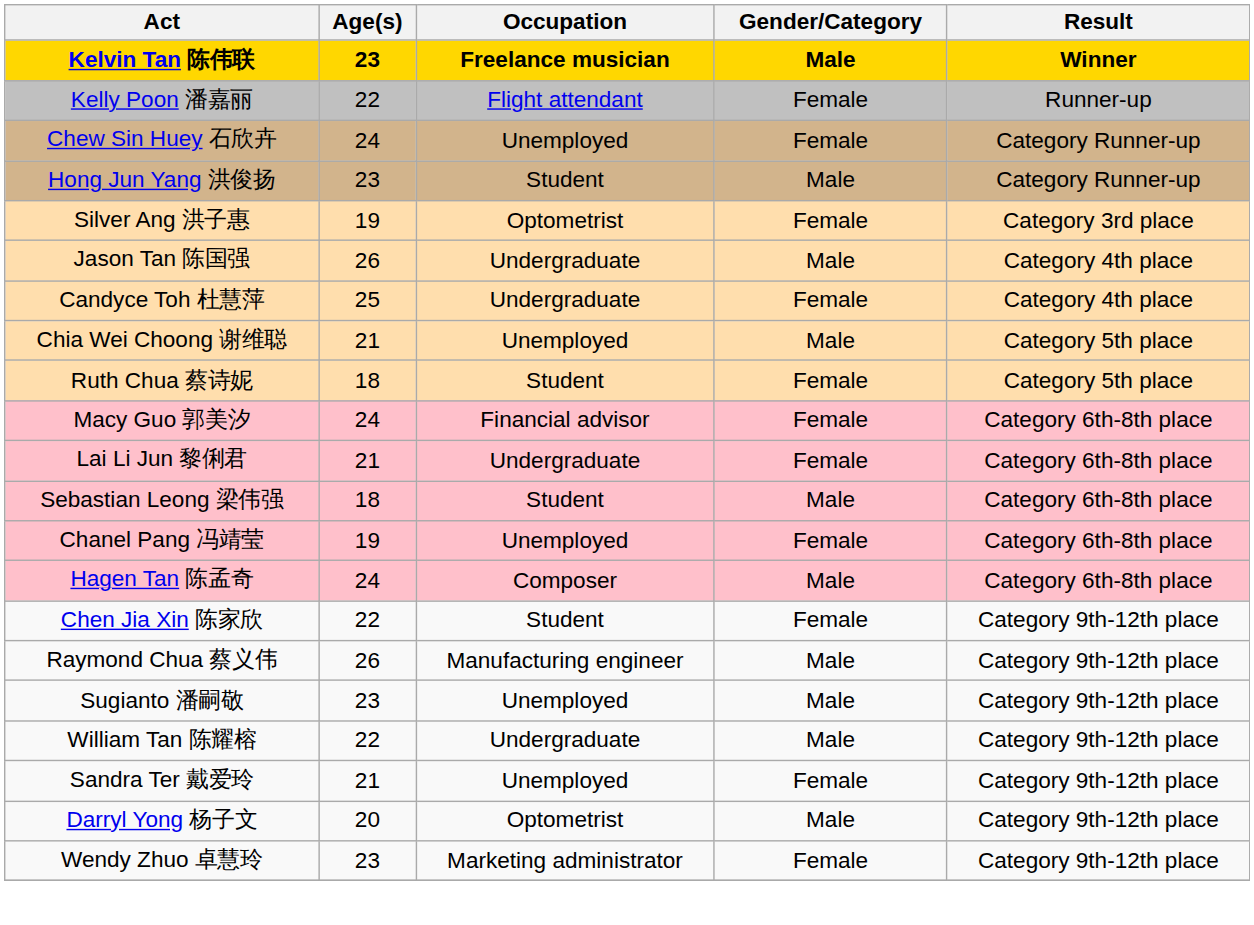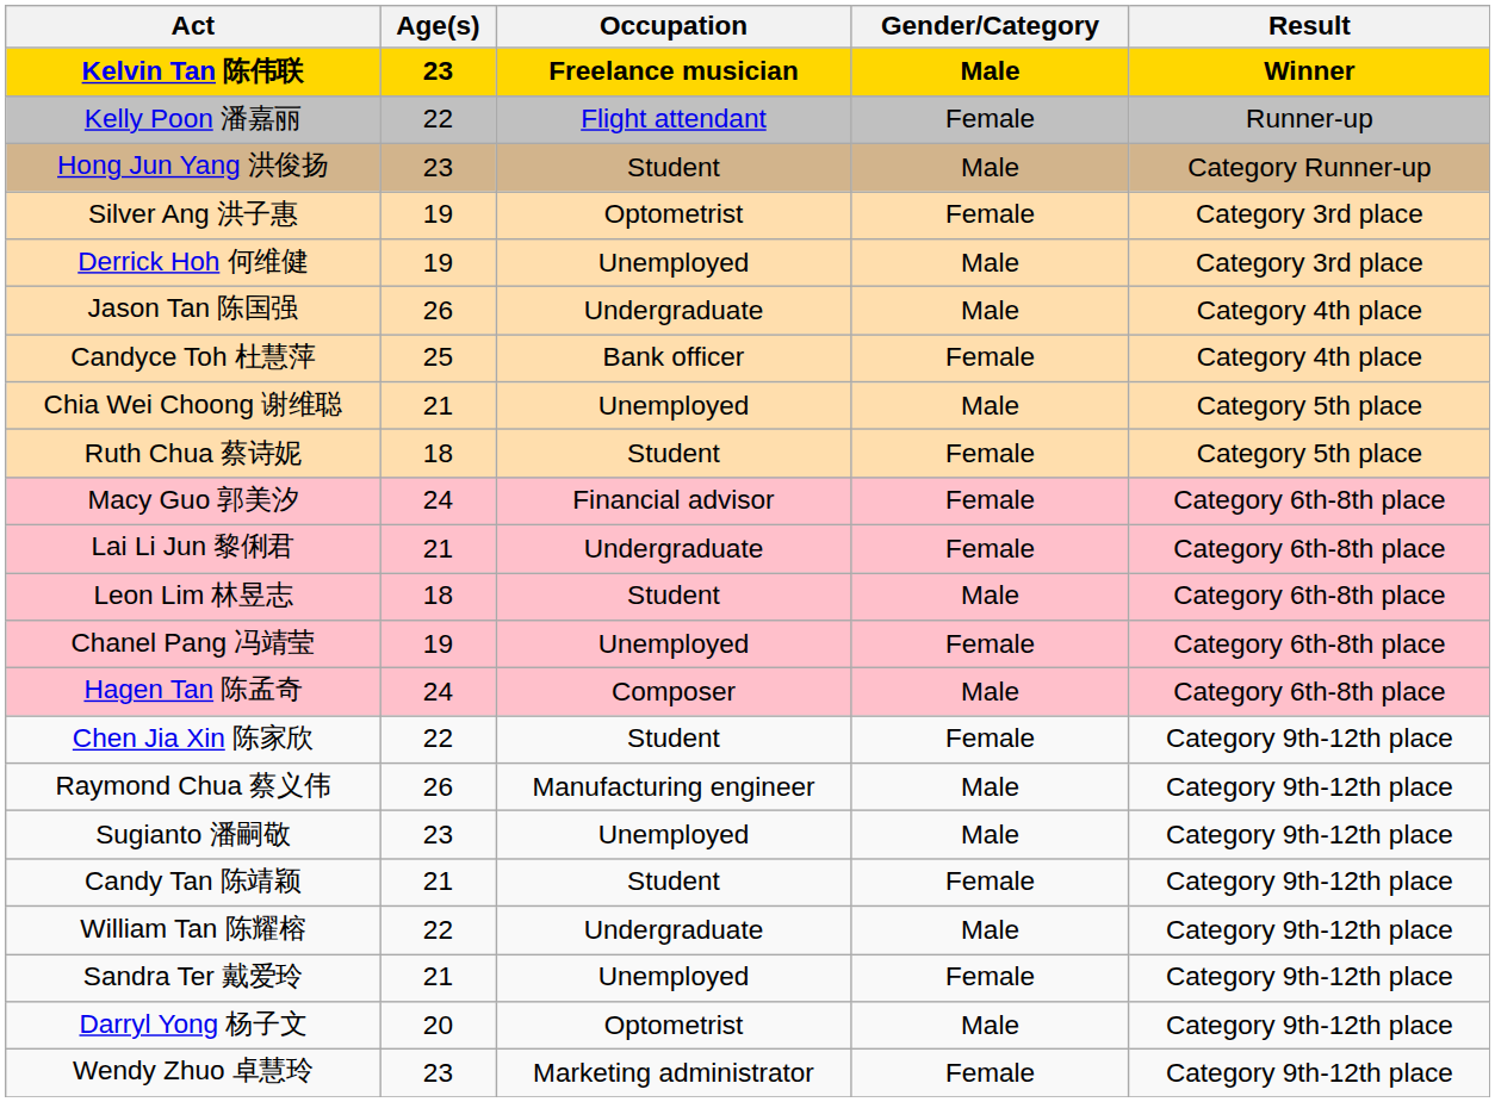- row: Chew Sin Huey 石欣卉 | 24 | Unemployed | Female | Category Runner-up
+ row: Derrick Hoh 何维健 | 19 | Unemployed | Male | Category 3rd place
Candyce Toh 杜慧萍 | Occupation: Undergraduate -> Bank officer
- row: Sebastian Leong 梁伟强 | 18 | Student | Male | Category 6th-8th place
+ row: Leon Lim 林昱志 | 18 | Student | Male | Category 6th-8th place
+ row: Candy Tan 陈靖颖 | 21 | Student | Female | Category 9th-12th place
